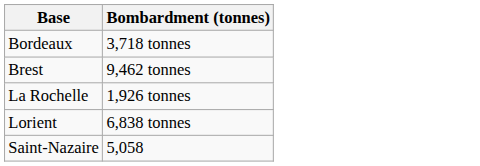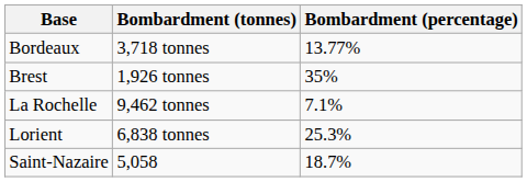+ column: Bombardment (percentage) | 13.77% | 35% | 7.1% | 25.3% | 18.7%
Brest | Bombardment (tonnes): 9,462 tonnes -> 1,926 tonnes
La Rochelle | Bombardment (tonnes): 1,926 tonnes -> 9,462 tonnes
